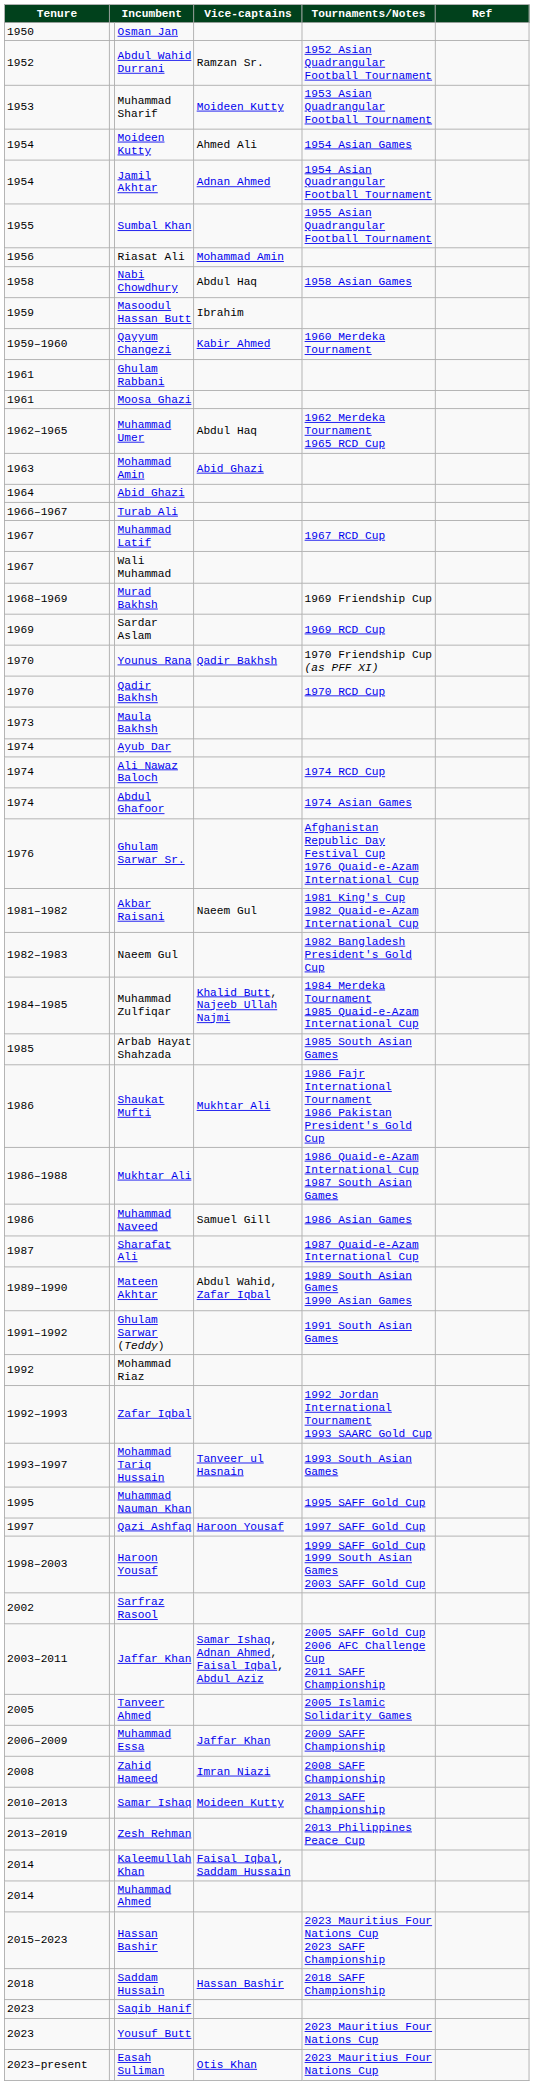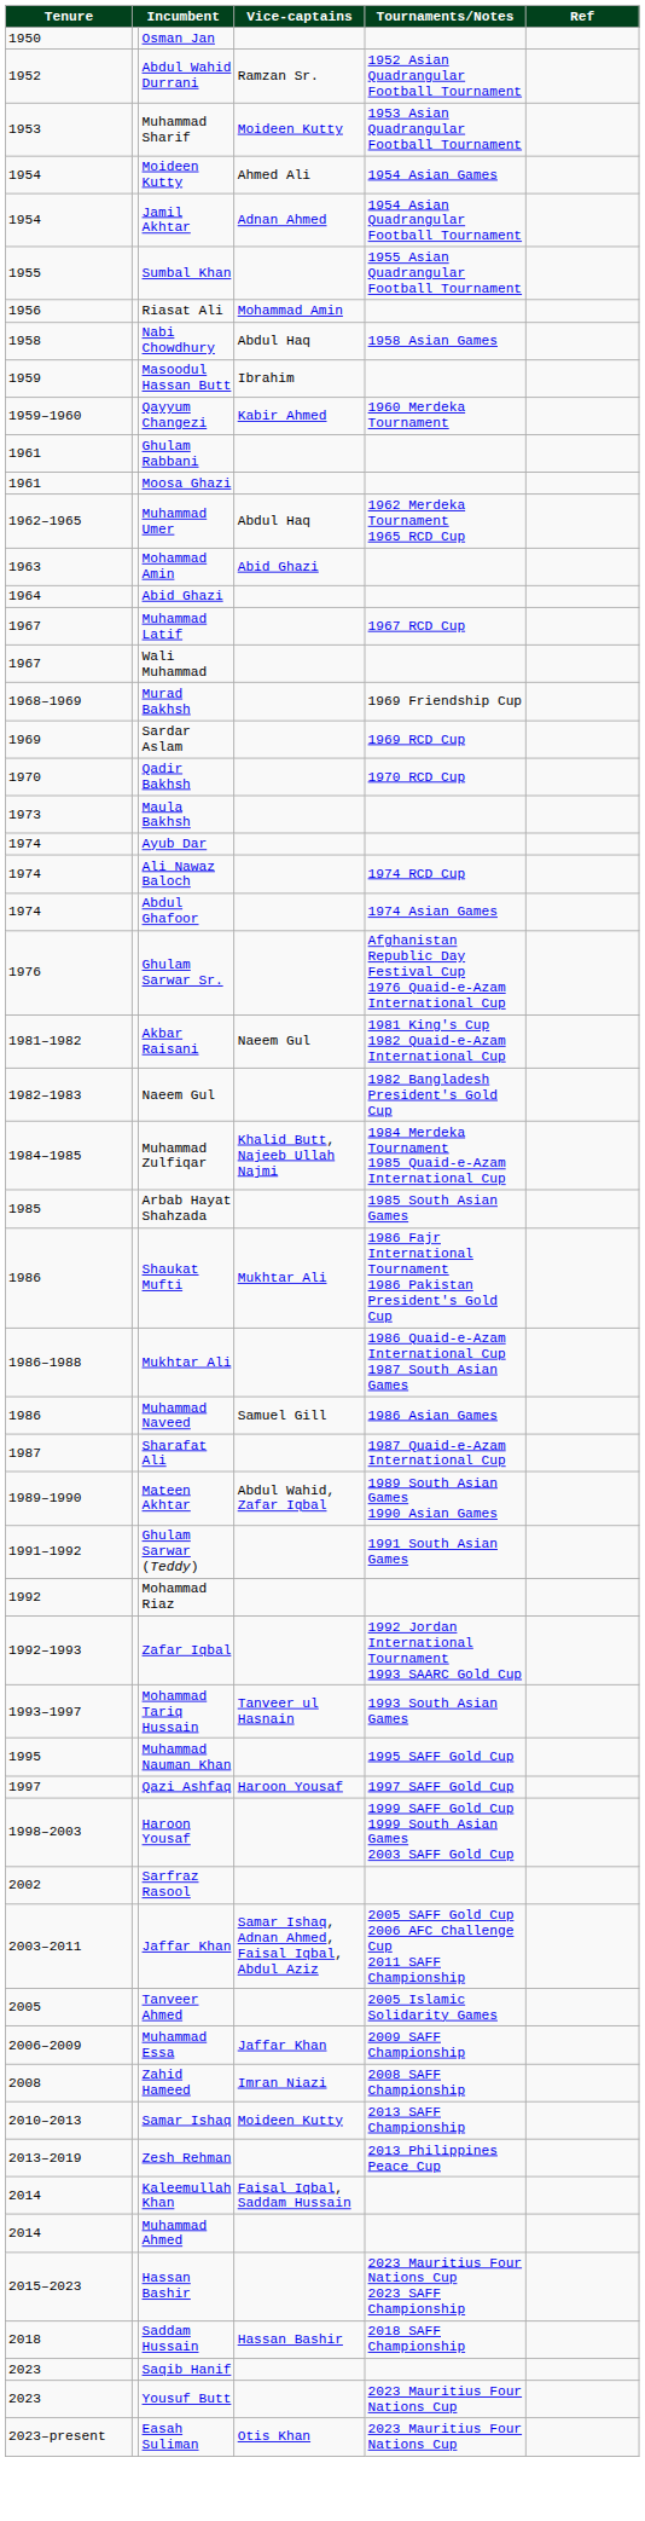- row: 1966–1967 | Turab Ali
- row: 1970 | Younus Rana | Qadir Bakhsh | 1970 Friendship Cup (as PFF XI)
